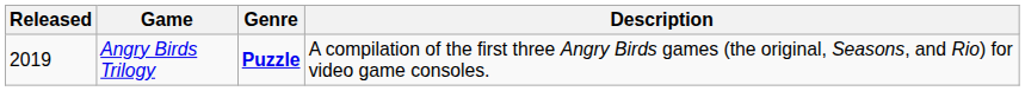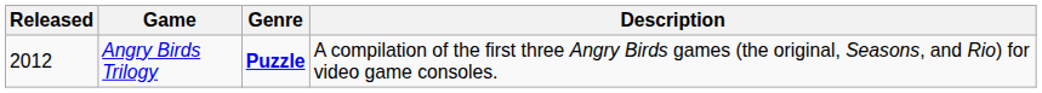Angry Birds Trilogy | Released: 2019 -> 2012
